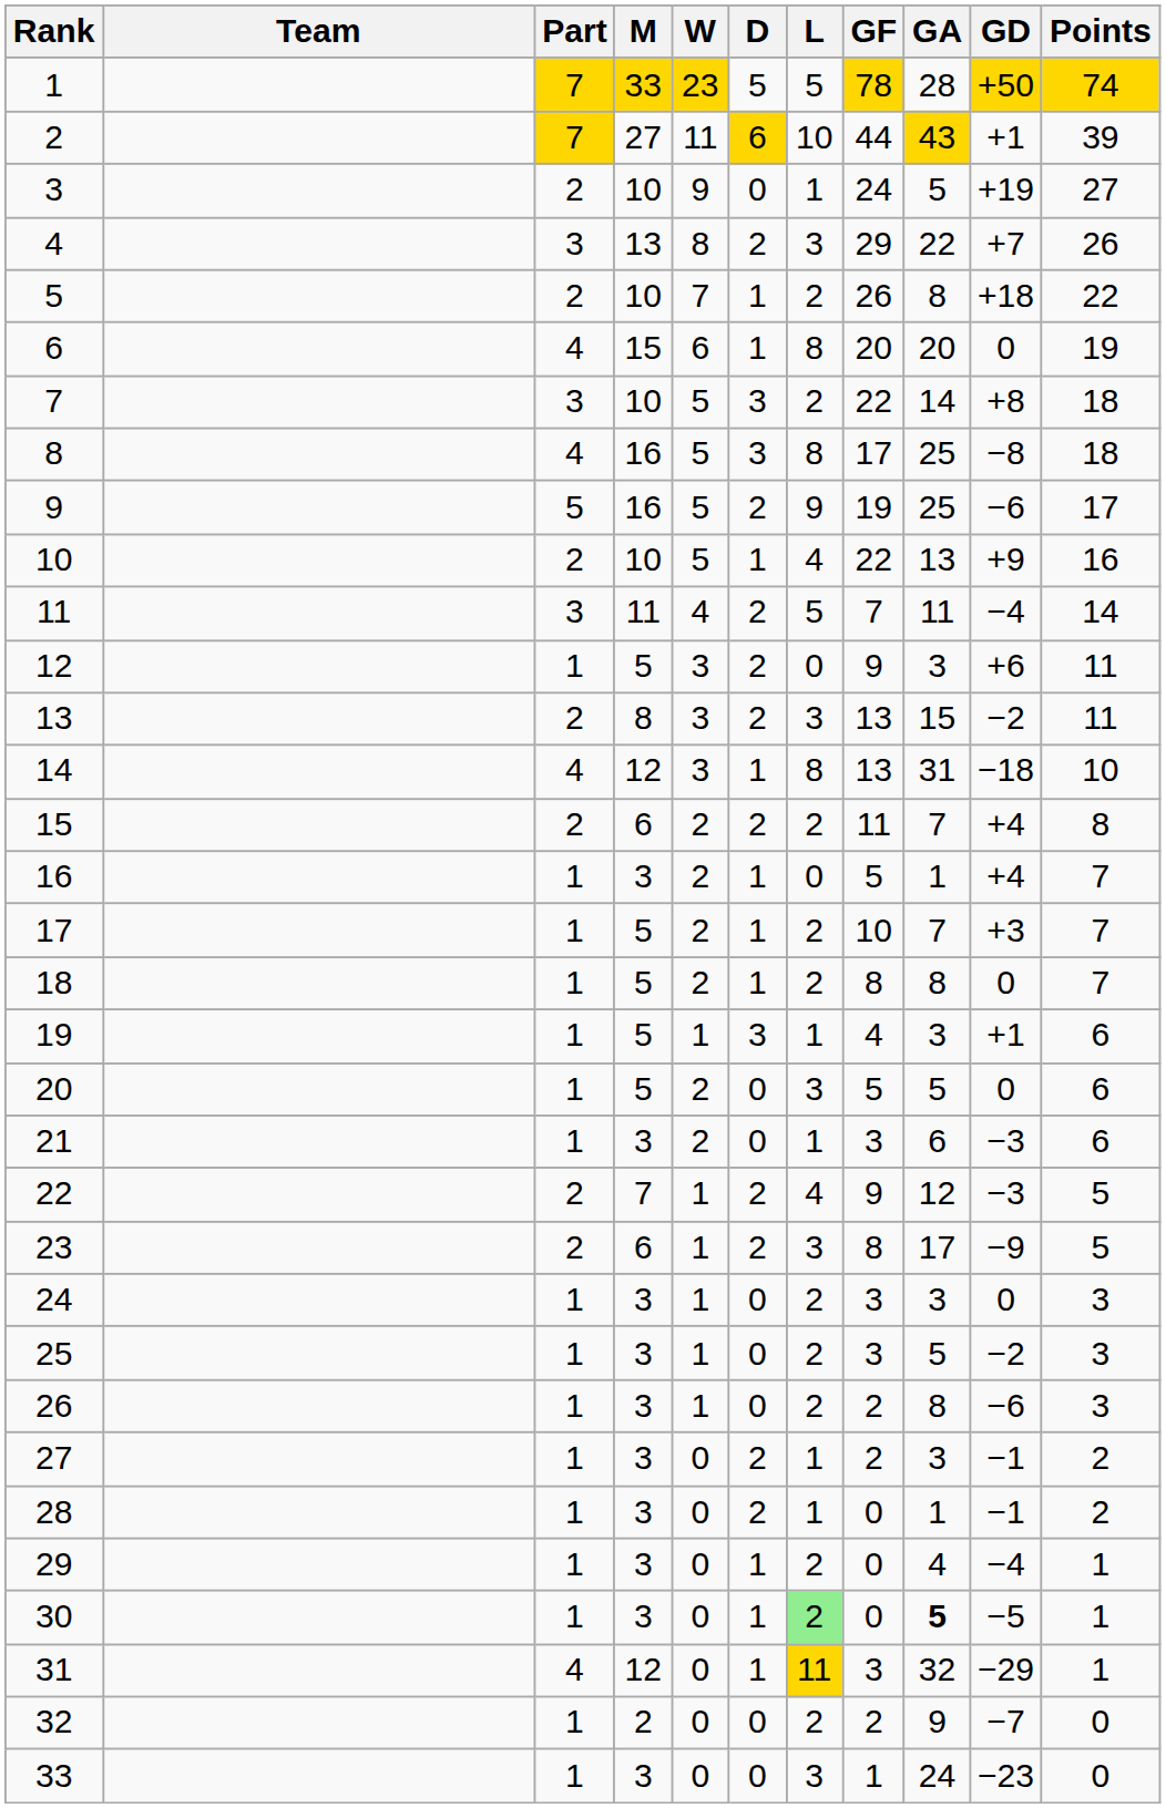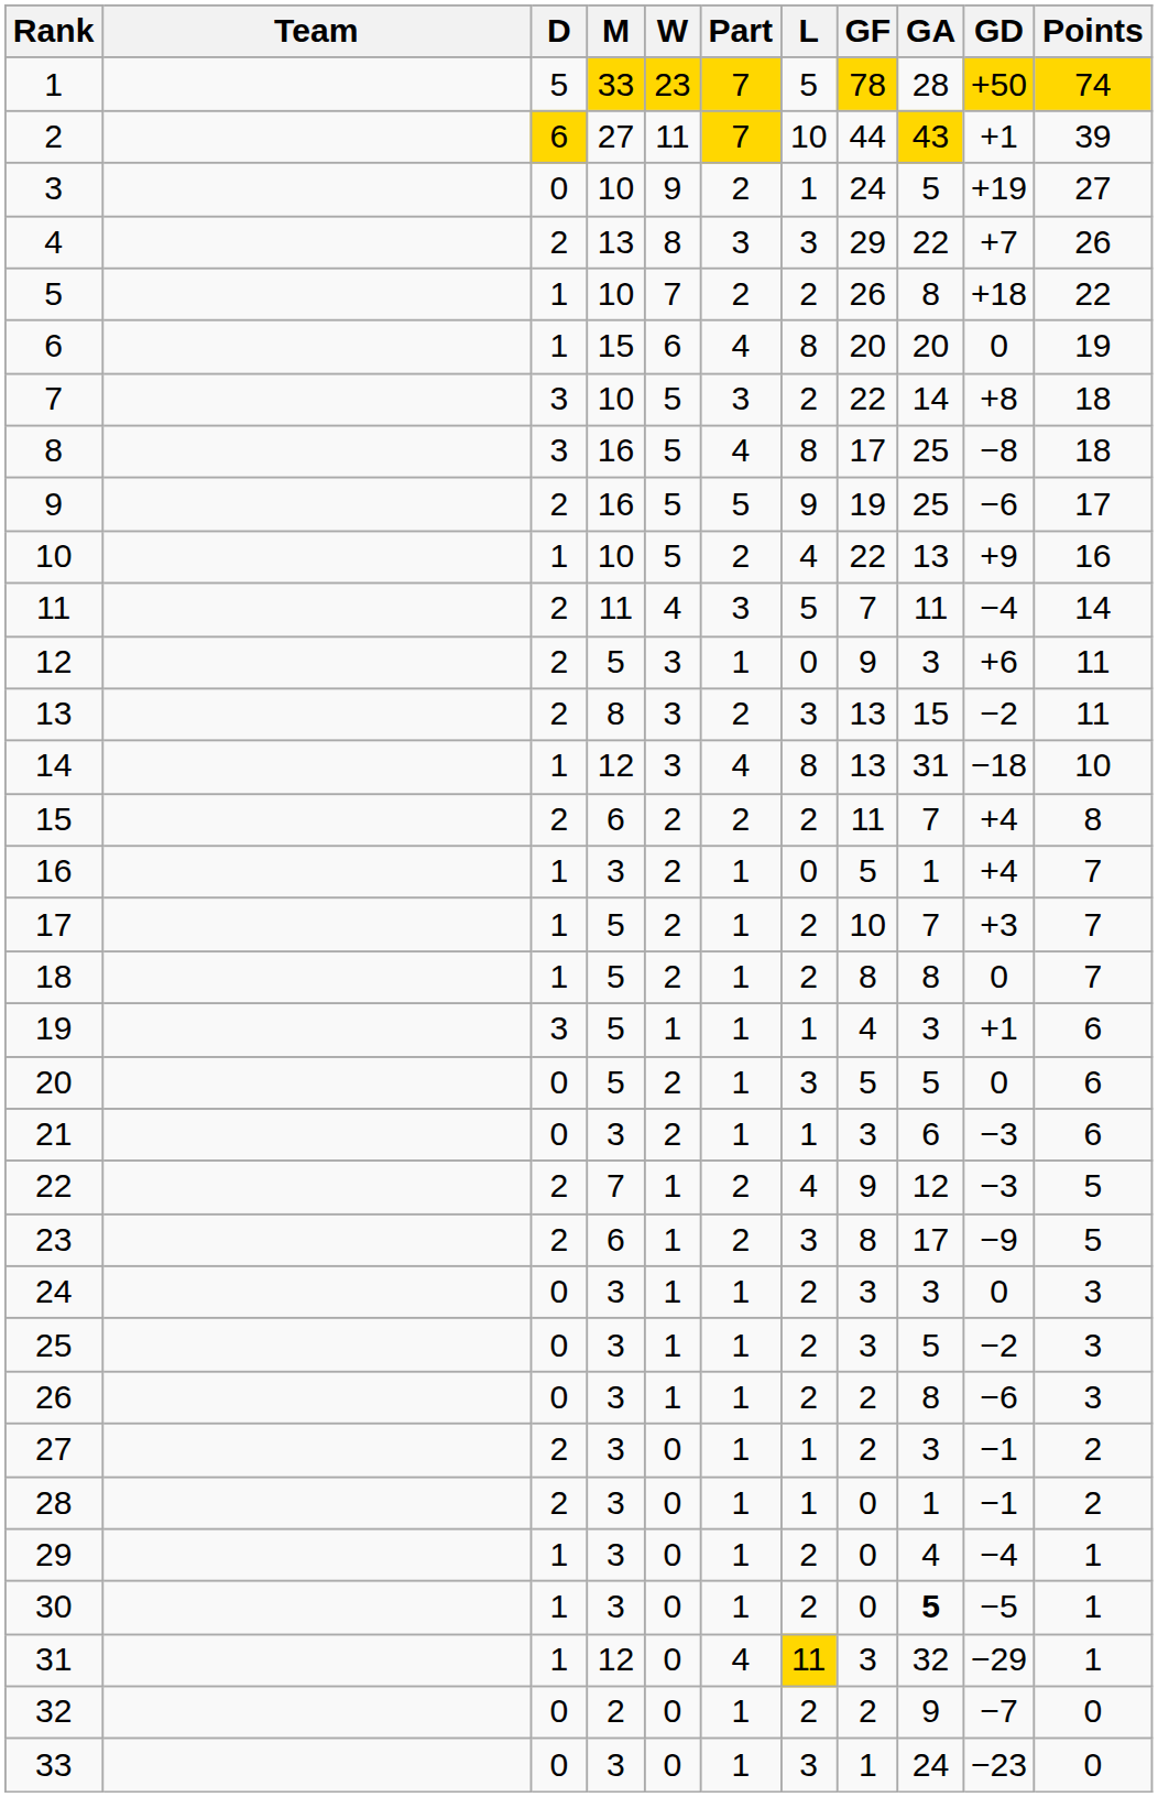columns swapped: Part <-> D
30 | L: lightgreen background -> no background
